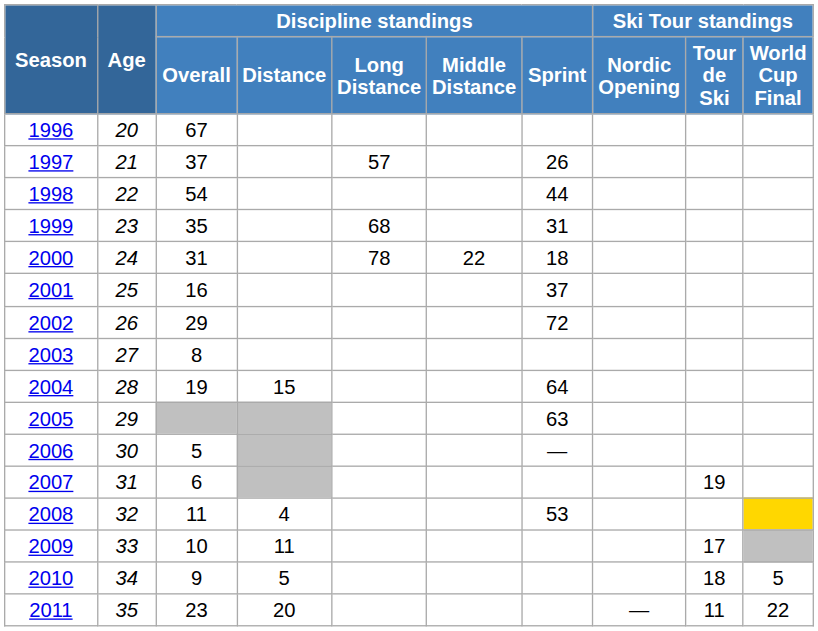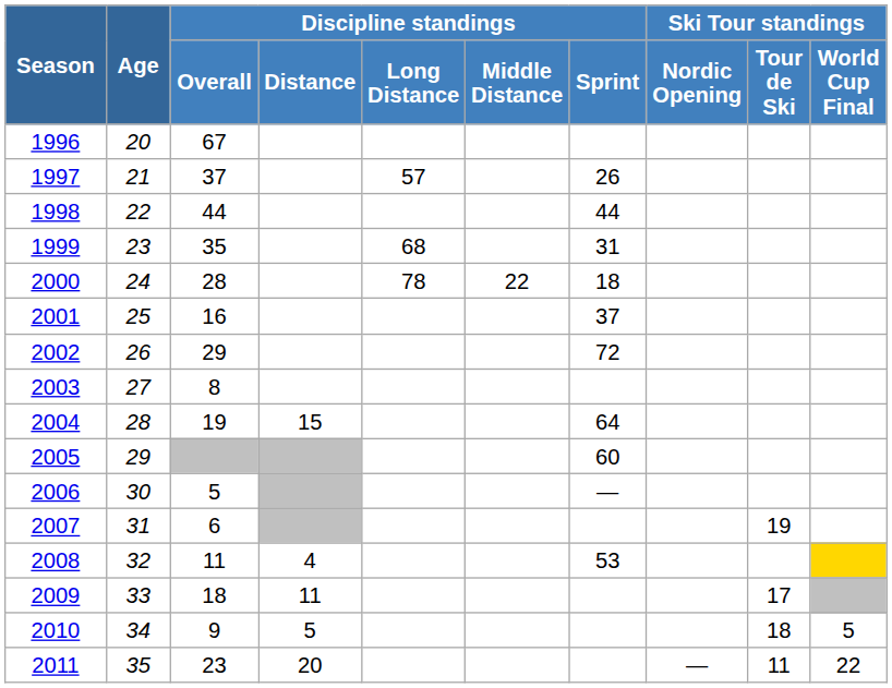1998 | Discipline standings / Overall: 54 -> 44
2000 | Discipline standings / Overall: 31 -> 28
2005 | Discipline standings / Sprint: 63 -> 60
2009 | Discipline standings / Overall: 10 -> 18
